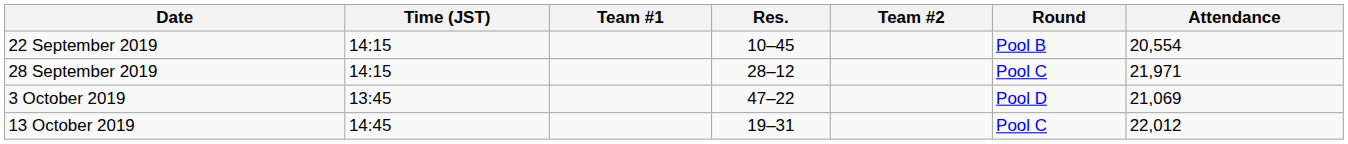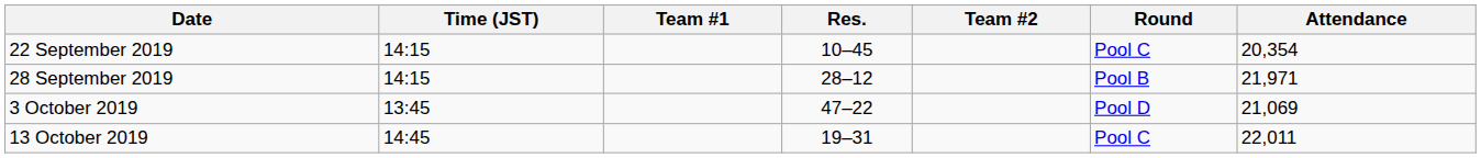22 September 2019 | Round: Pool B -> Pool C
22 September 2019 | Attendance: 20,554 -> 20,354
28 September 2019 | Round: Pool C -> Pool B
13 October 2019 | Attendance: 22,012 -> 22,011
